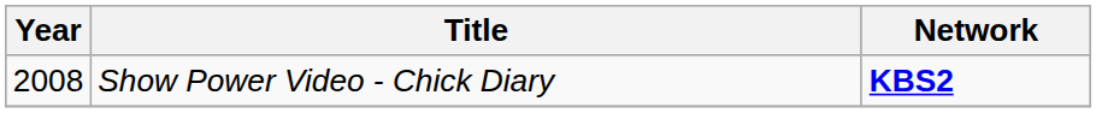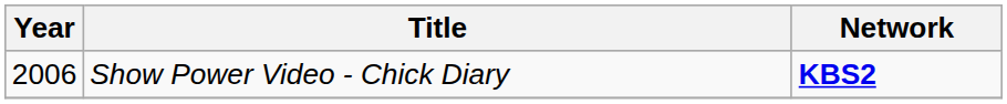Show Power Video - Chick Diary | Year: 2008 -> 2006
